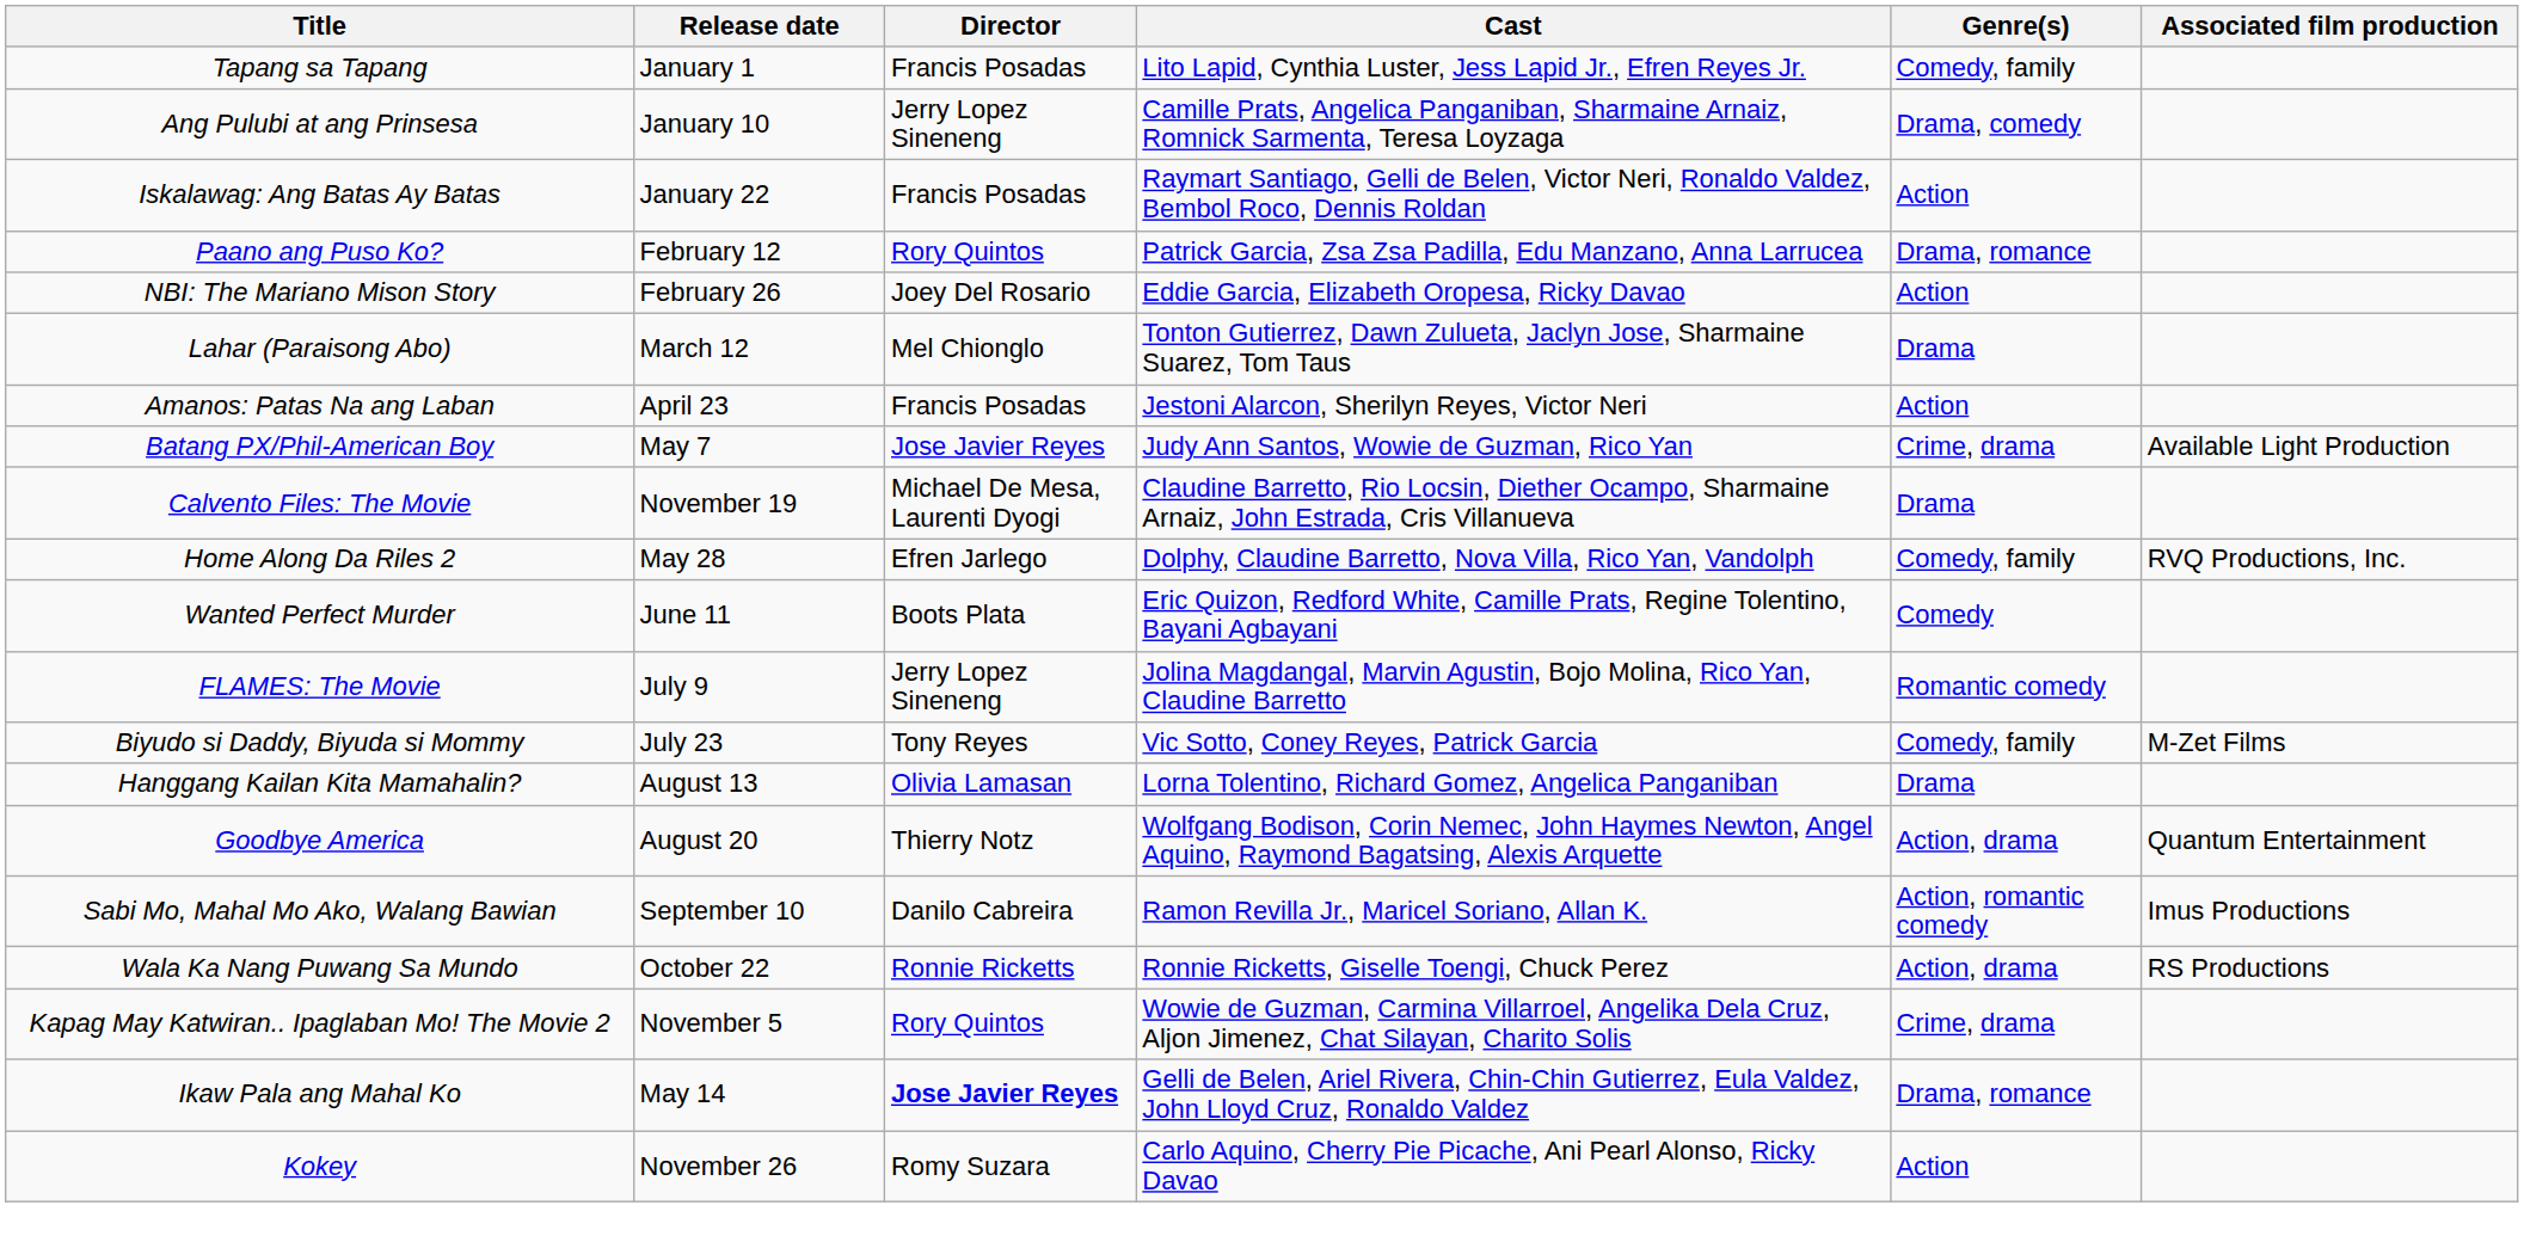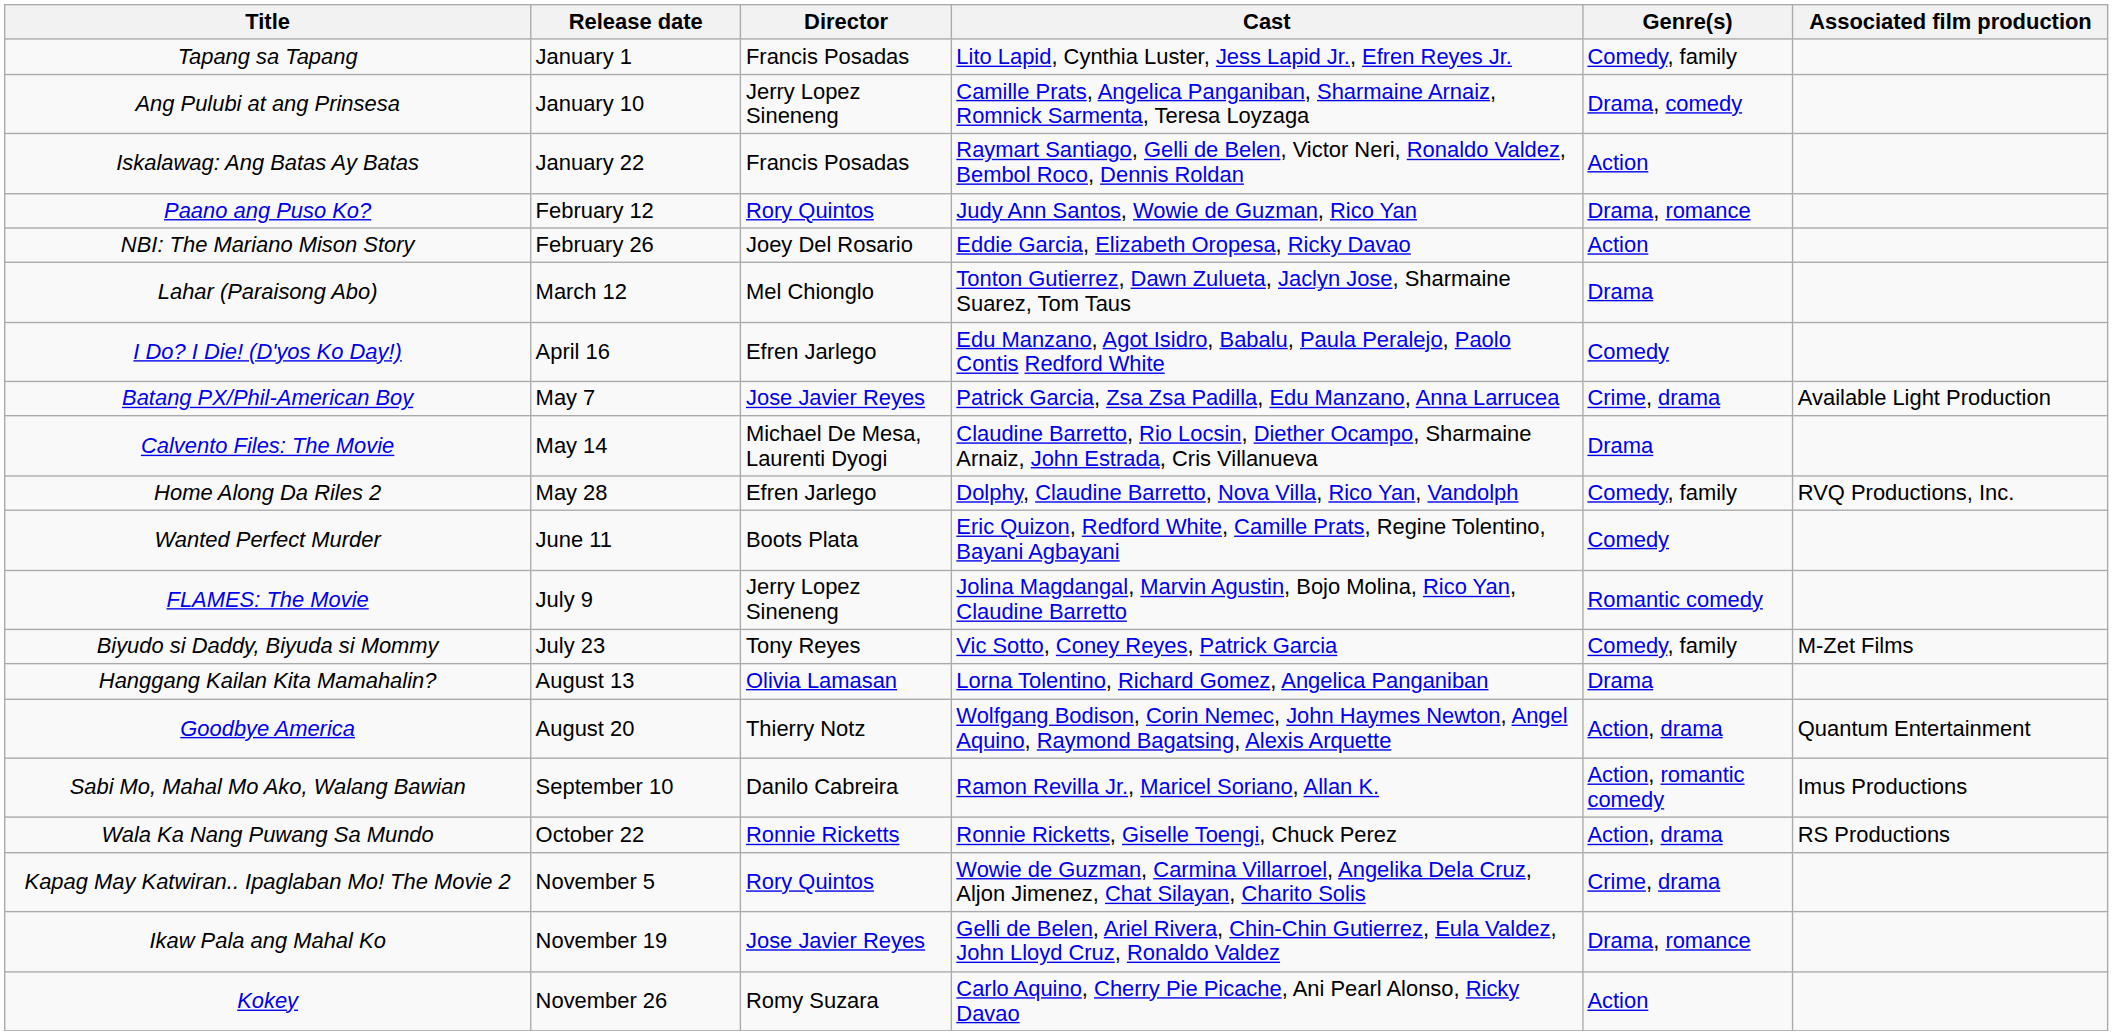Paano ang Puso Ko? | Cast: Patrick Garcia, Zsa Zsa Padilla, Edu Manzano, Anna Larrucea -> Judy Ann Santos, Wowie de Guzman, Rico Yan
+ row: I Do? I Die! (D'yos Ko Day!) | April 16 | Efren Jarlego | Edu Manzano, Agot Isidro, Babalu, Paula Peralejo, Paolo Contis Redford White | Comedy
- row: Amanos: Patas Na ang Laban | April 23 | Francis Posadas | Jestoni Alarcon, Sherilyn Reyes, Victor Neri | Action
Batang PX/Phil-American Boy | Cast: Judy Ann Santos, Wowie de Guzman, Rico Yan -> Patrick Garcia, Zsa Zsa Padilla, Edu Manzano, Anna Larrucea
Calvento Files: The Movie | Release date: November 19 -> May 14
Ikaw Pala ang Mahal Ko | Release date: May 14 -> November 19
Ikaw Pala ang Mahal Ko | Director: bold -> normal
